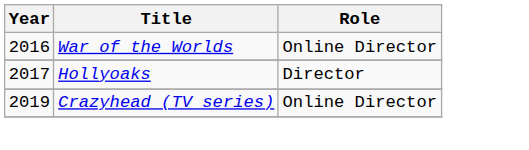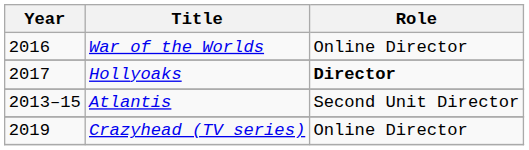Hollyoaks | Role: normal -> bold
+ row: 2013–15 | Atlantis | Second Unit Director
